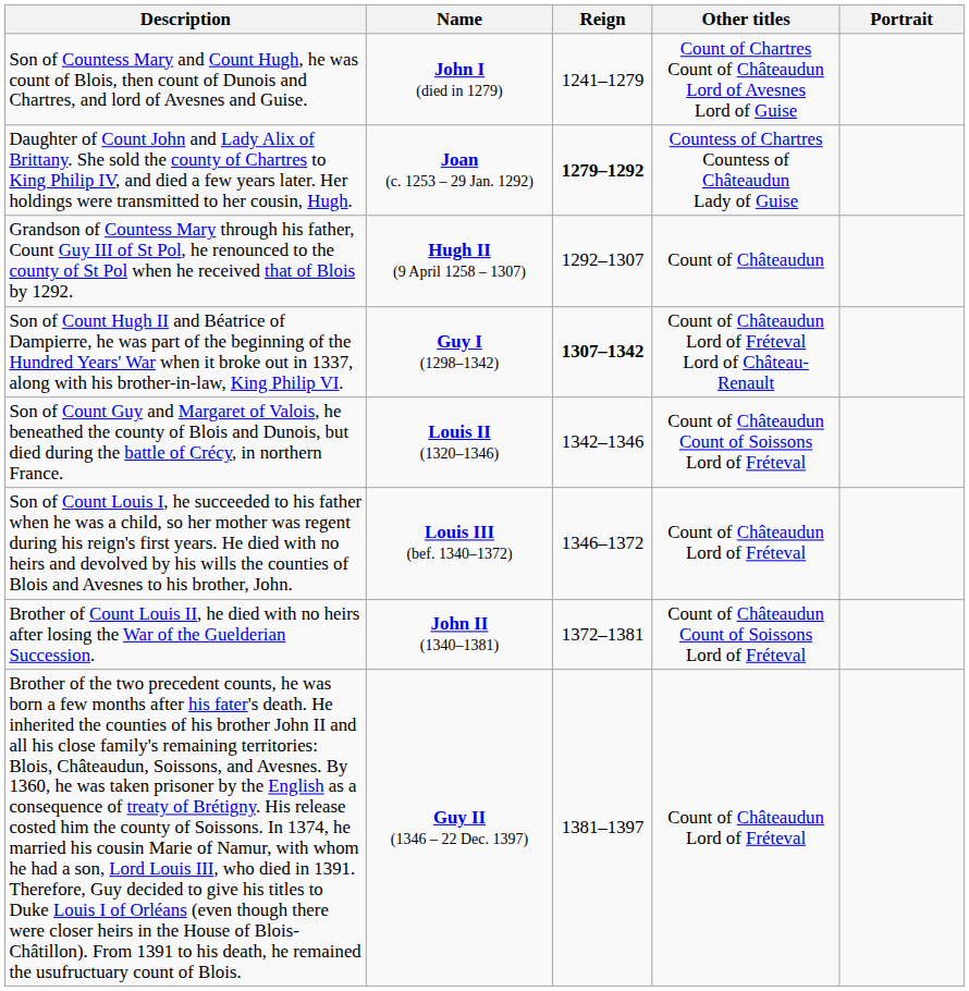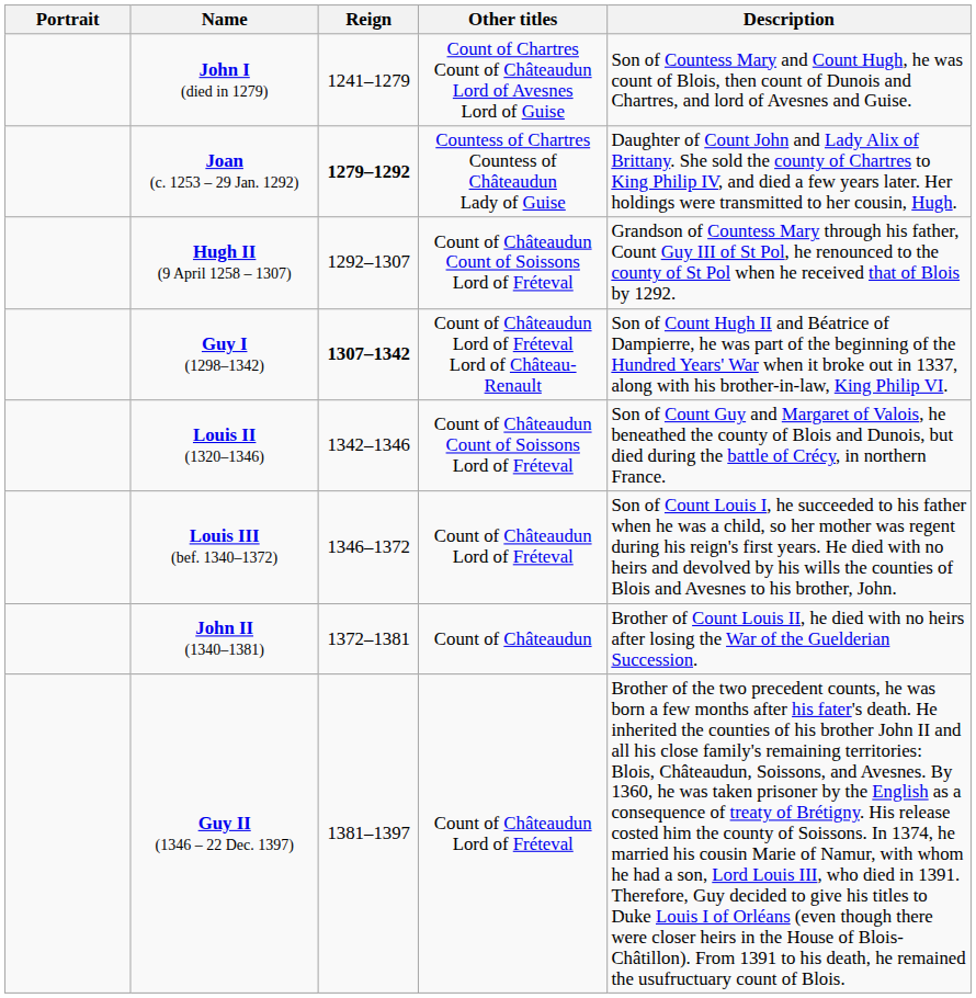columns swapped: Portrait <-> Description
Hugh II (9 April 1258 – 1307) | Other titles: Count of Châteaudun -> Count of Châteaudun Count of Soissons Lord of Fréteval
John II (1340–1381) | Other titles: Count of Châteaudun Count of Soissons Lord of Fréteval -> Count of Châteaudun
